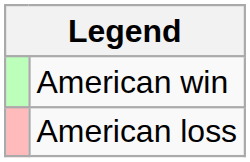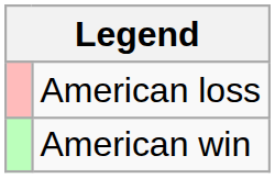rows swapped: American win <-> American loss
